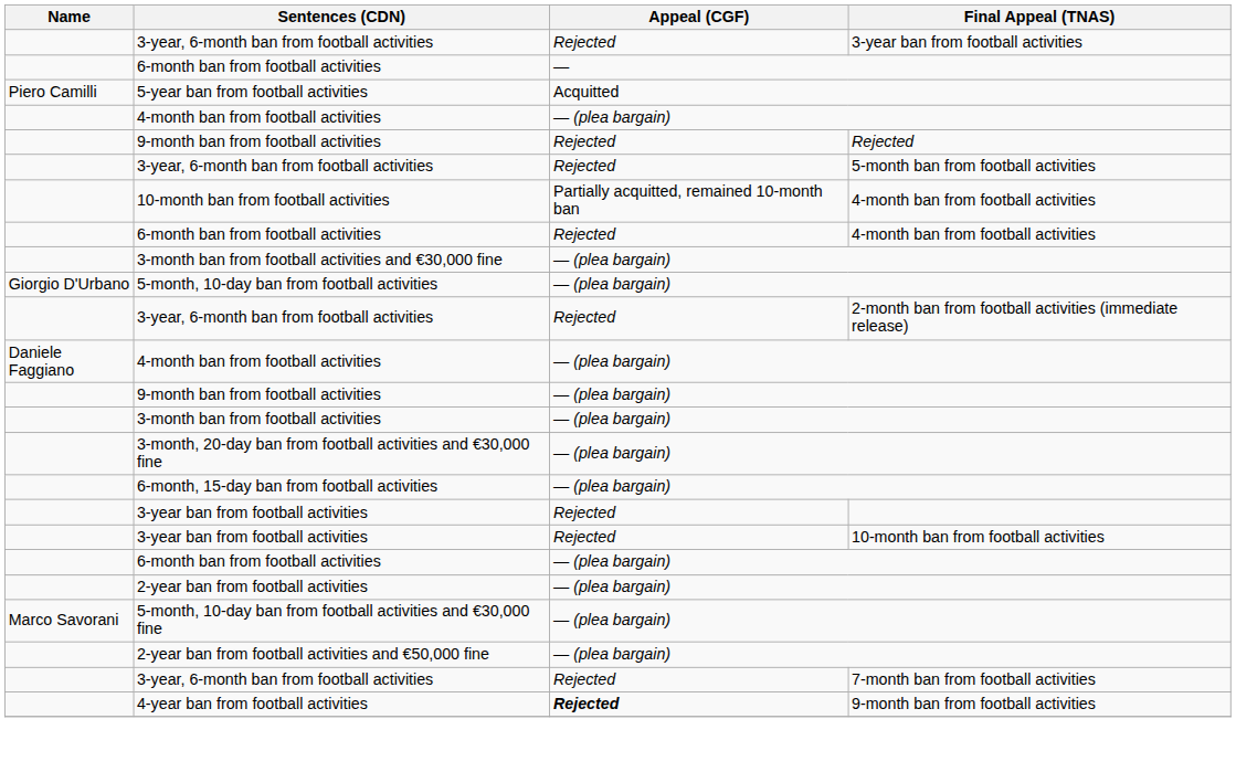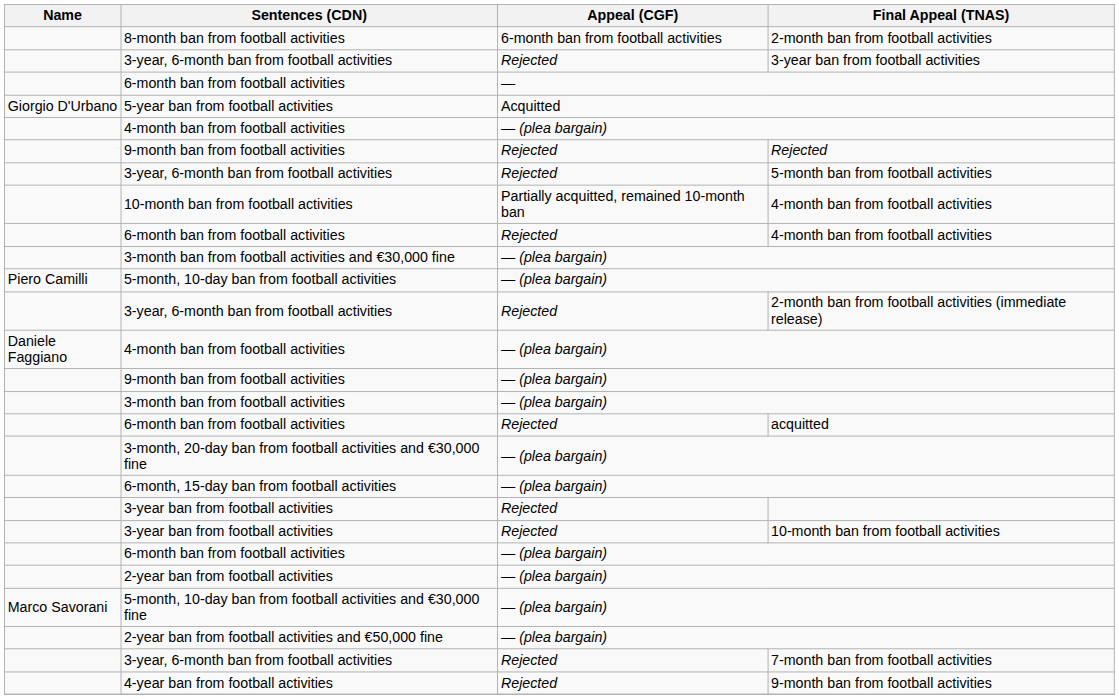+ row: 8-month ban from football activities | 6-month ban from football activities | 2-month ban from football activities
5-year ban from football activities | Name: Piero Camilli -> Giorgio D'Urbano
5-month, 10-day ban from football activities | Name: Giorgio D'Urbano -> Piero Camilli
+ row: 6-month ban from football activities | Rejected | acquitted
4-year ban from football activities | Appeal (CGF): bold -> normal
